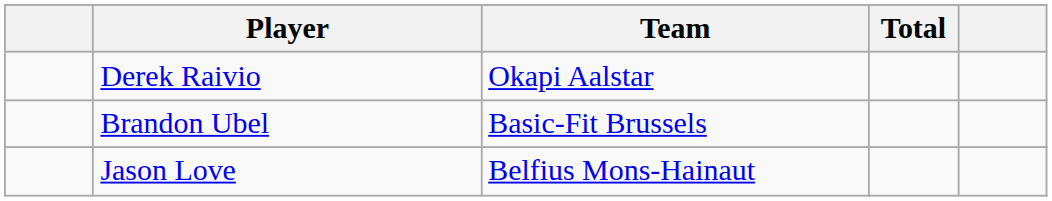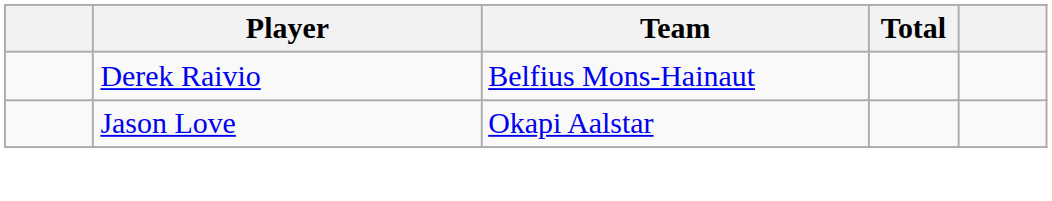Derek Raivio | Team: Okapi Aalstar -> Belfius Mons-Hainaut
- row: Brandon Ubel | Basic-Fit Brussels
Jason Love | Team: Belfius Mons-Hainaut -> Okapi Aalstar
